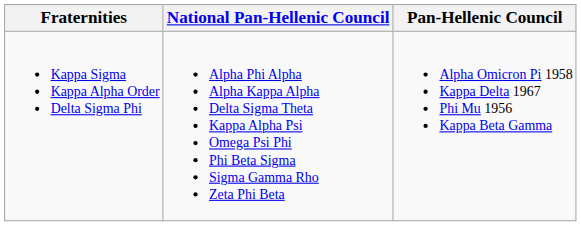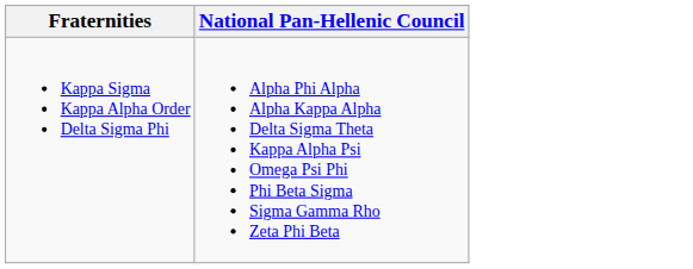- column: Pan-Hellenic Council | Alpha Omicron Pi 1958 Kappa Delta 1967 Phi Mu 1956 Kappa Beta Gamma
